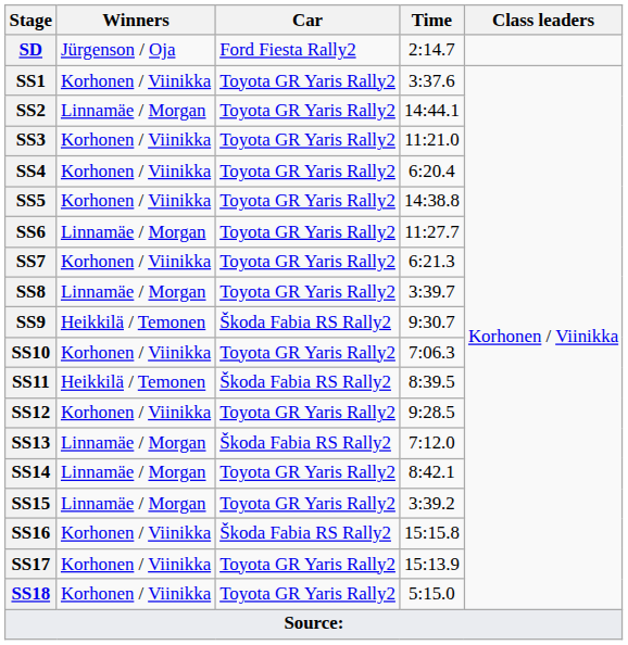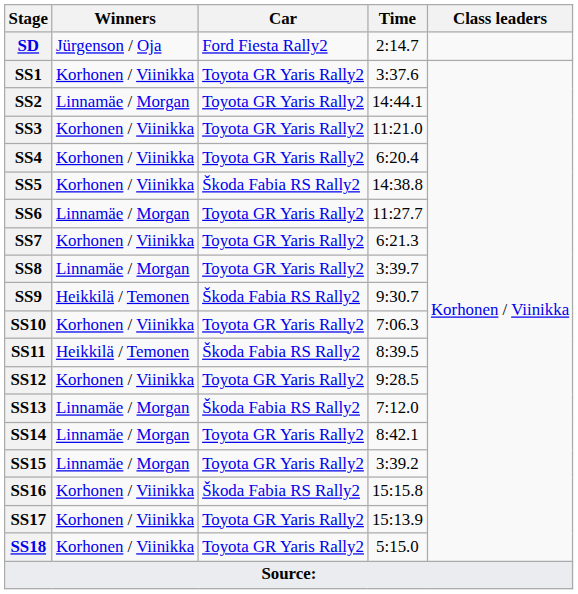SS5 | Car: Toyota GR Yaris Rally2 -> Škoda Fabia RS Rally2
